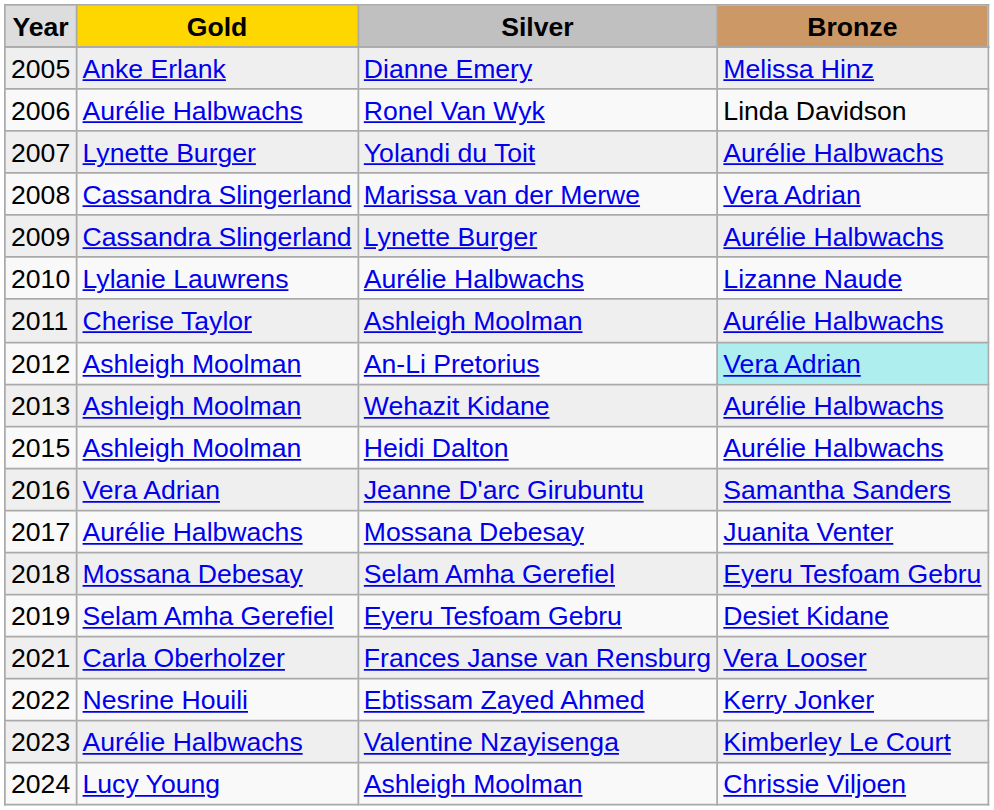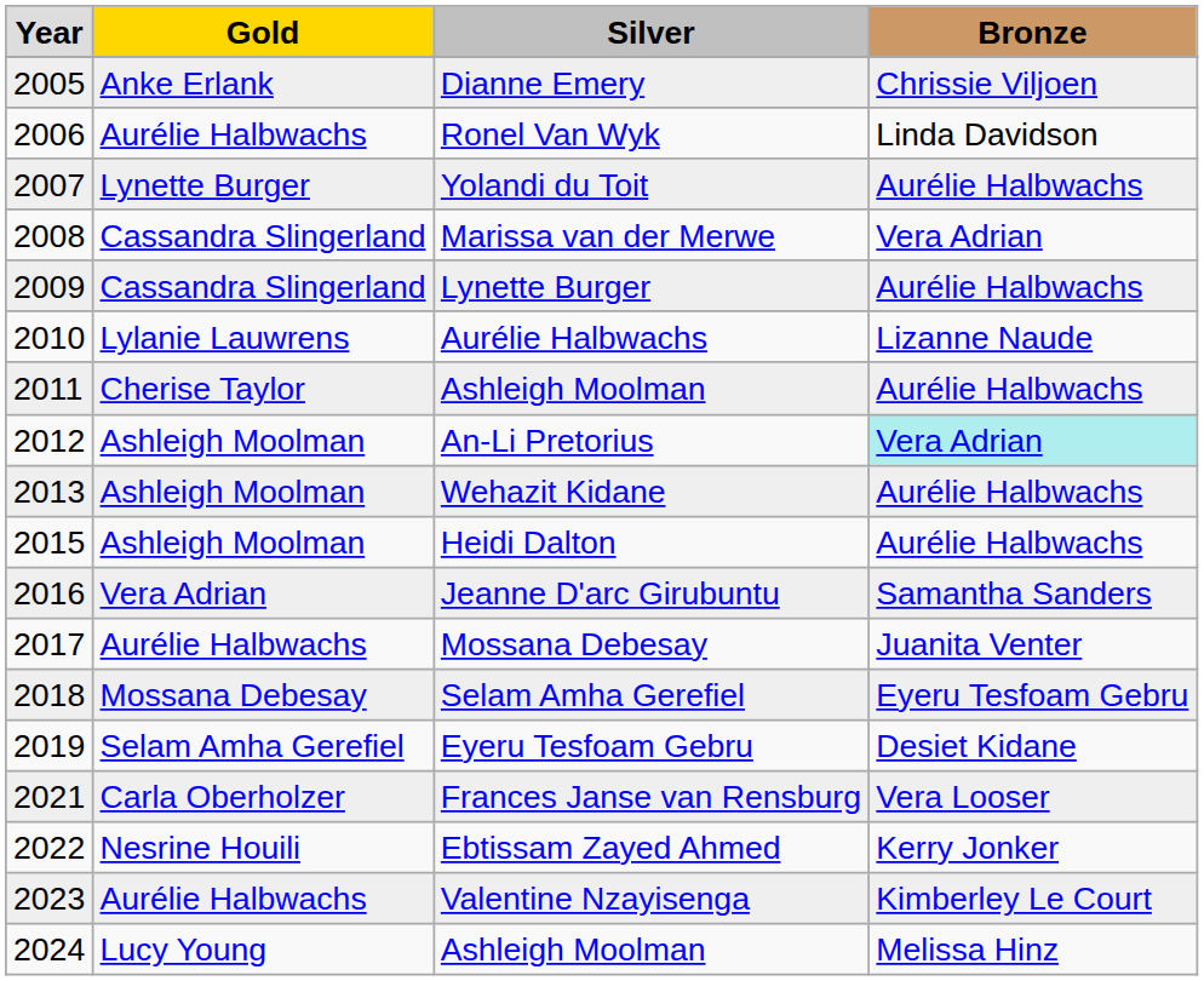Dianne Emery | column 4: Melissa Hinz -> Chrissie Viljoen
2024 / Ashleigh Moolman | column 4: Chrissie Viljoen -> Melissa Hinz
